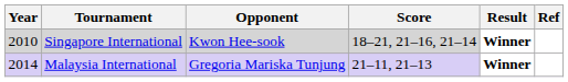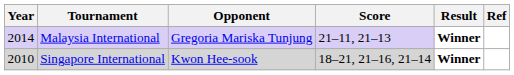rows swapped: Singapore International <-> Malaysia International
